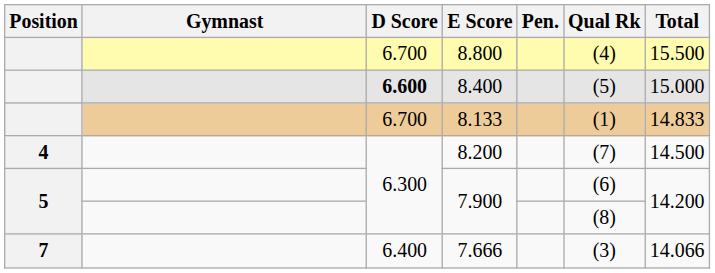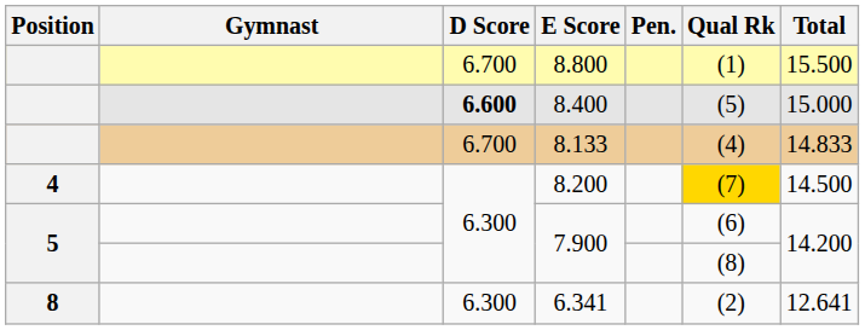8.800 | Qual Rk: (4) -> (1)
8.133 | Qual Rk: (1) -> (4)
8.200 | Qual Rk: no background -> gold background
- row: 7 | 6.400 | 7.666 | (3) | 14.066
+ row: 8 | 6.300 | 6.341 | (2) | 12.641
